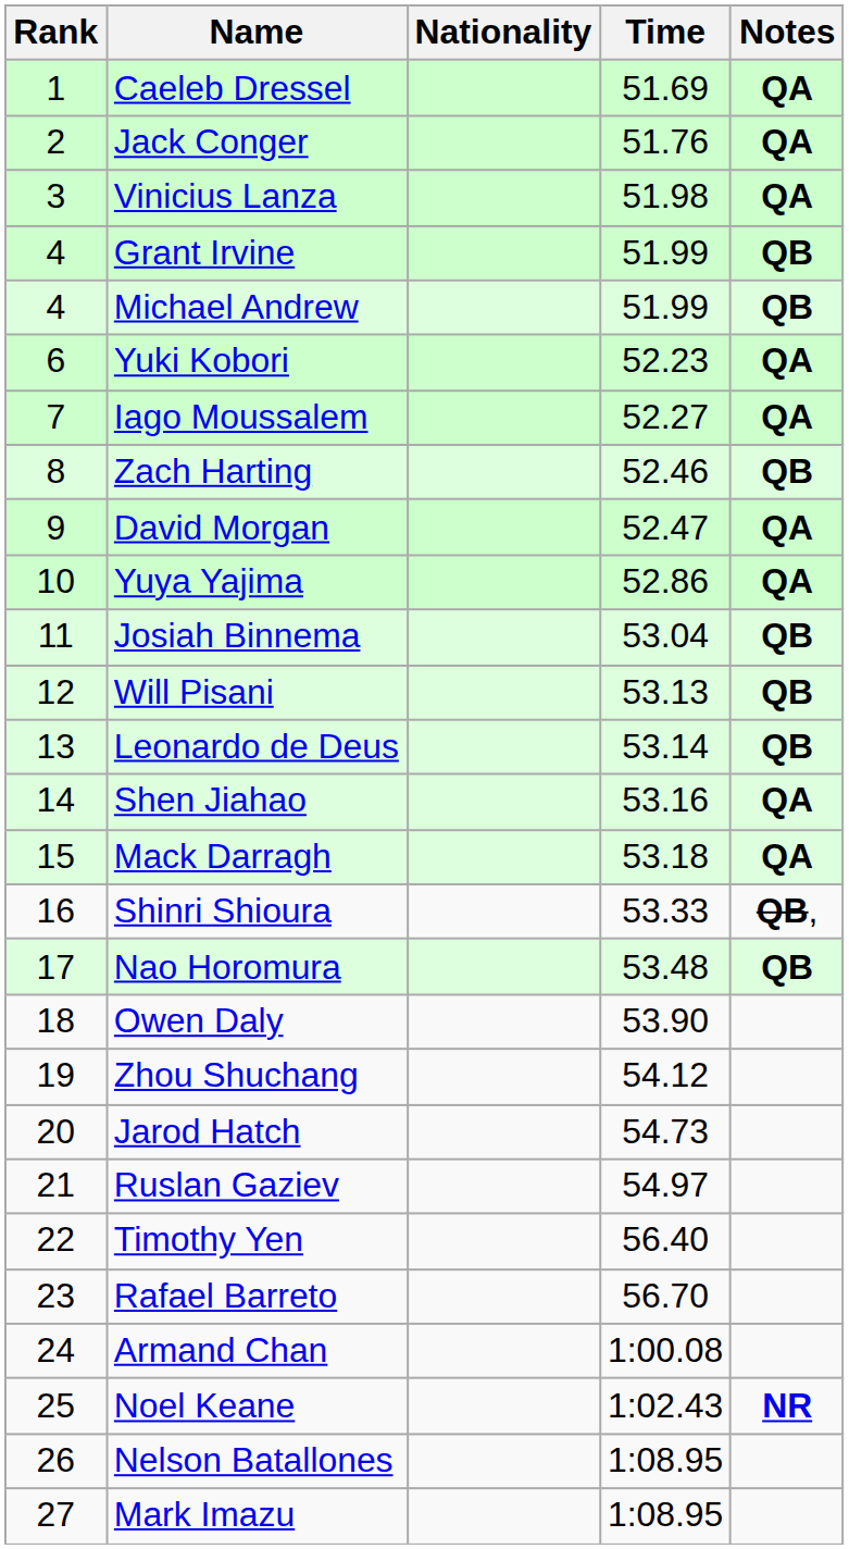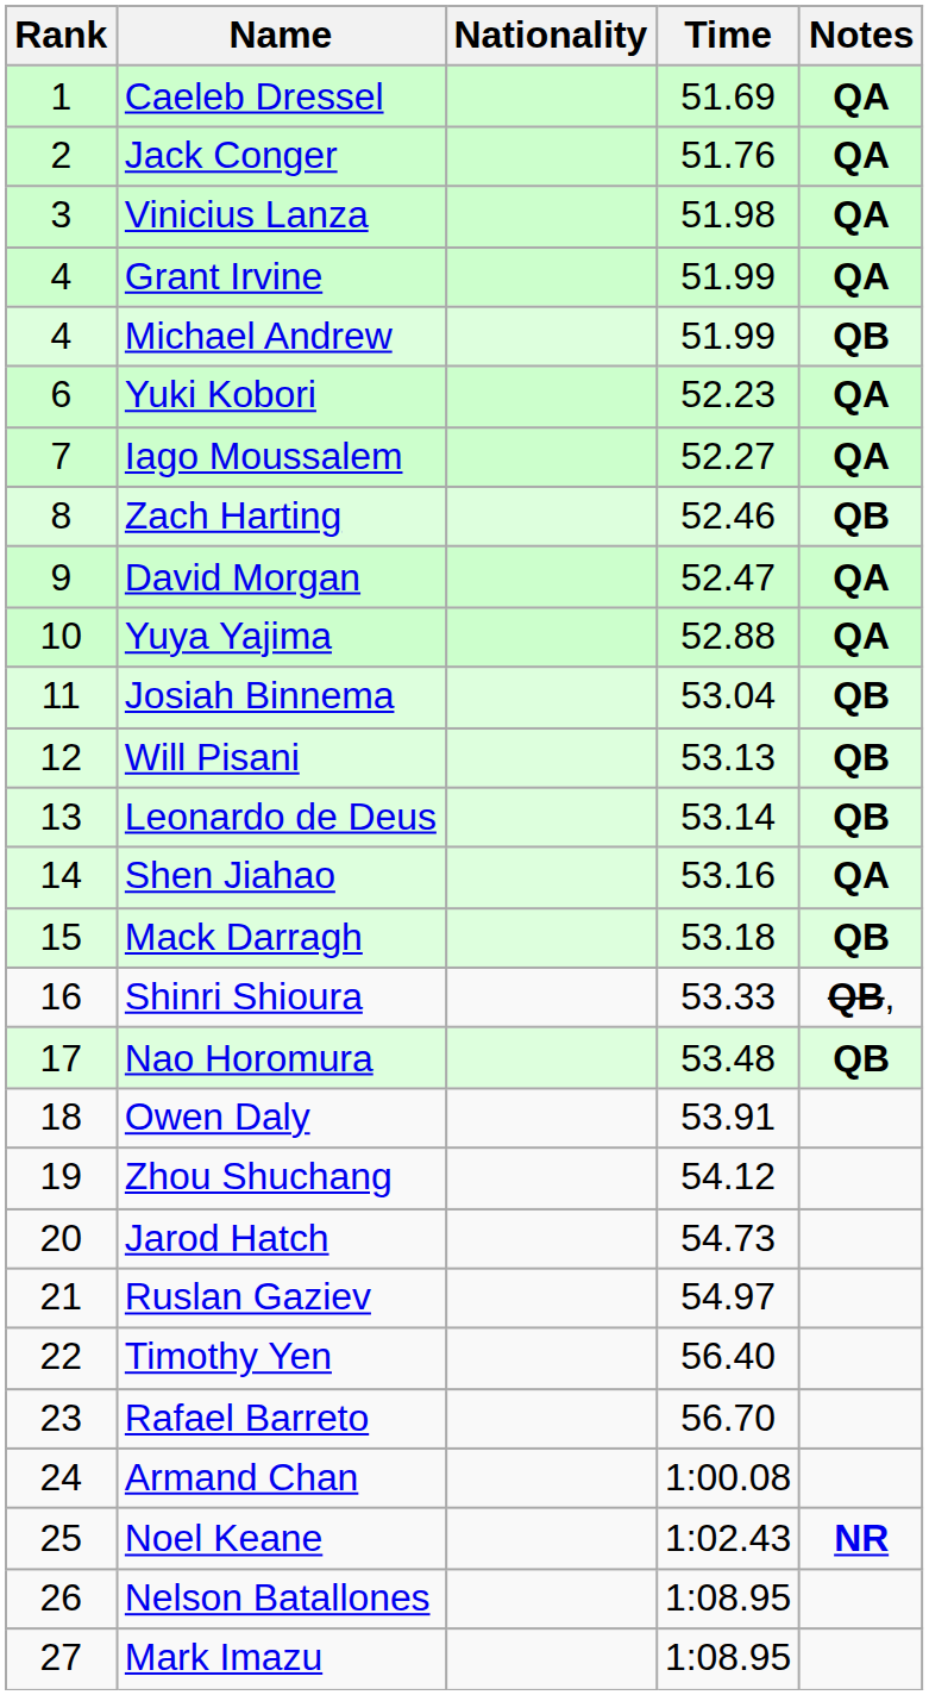Grant Irvine | Notes: QB -> QA
Yuya Yajima | Time: 52.86 -> 52.88
Mack Darragh | Notes: QA -> QB
Owen Daly | Time: 53.90 -> 53.91
